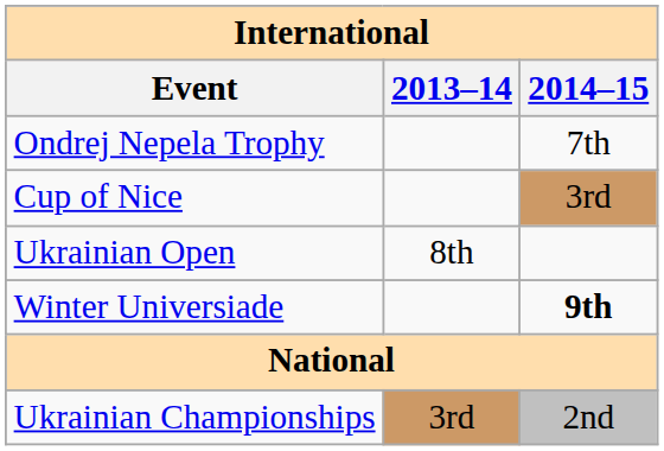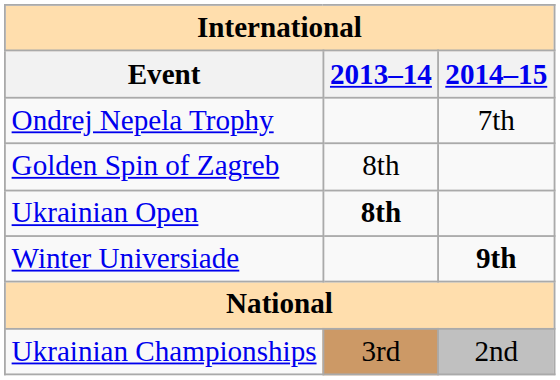- row: Cup of Nice | 3rd
+ row: Golden Spin of Zagreb | 8th
Ukrainian Open | 2013–14: normal -> bold
